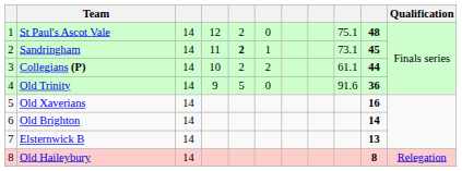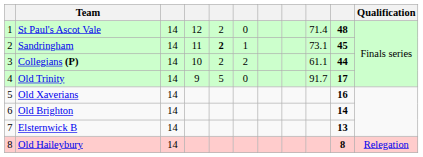St Paul's Ascot Vale | column 9: 75.1 -> 71.4
Old Trinity | column 9: 91.6 -> 91.7
Old Trinity | column 10: 36 -> 17
